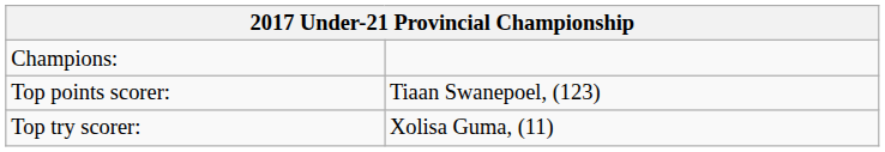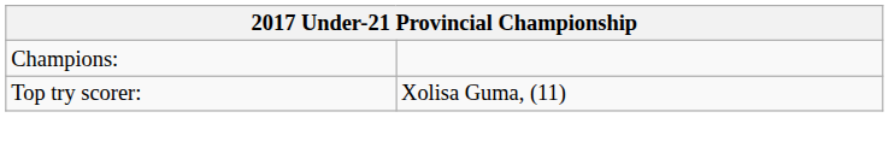- row: Top points scorer: | Tiaan Swanepoel, (123)
